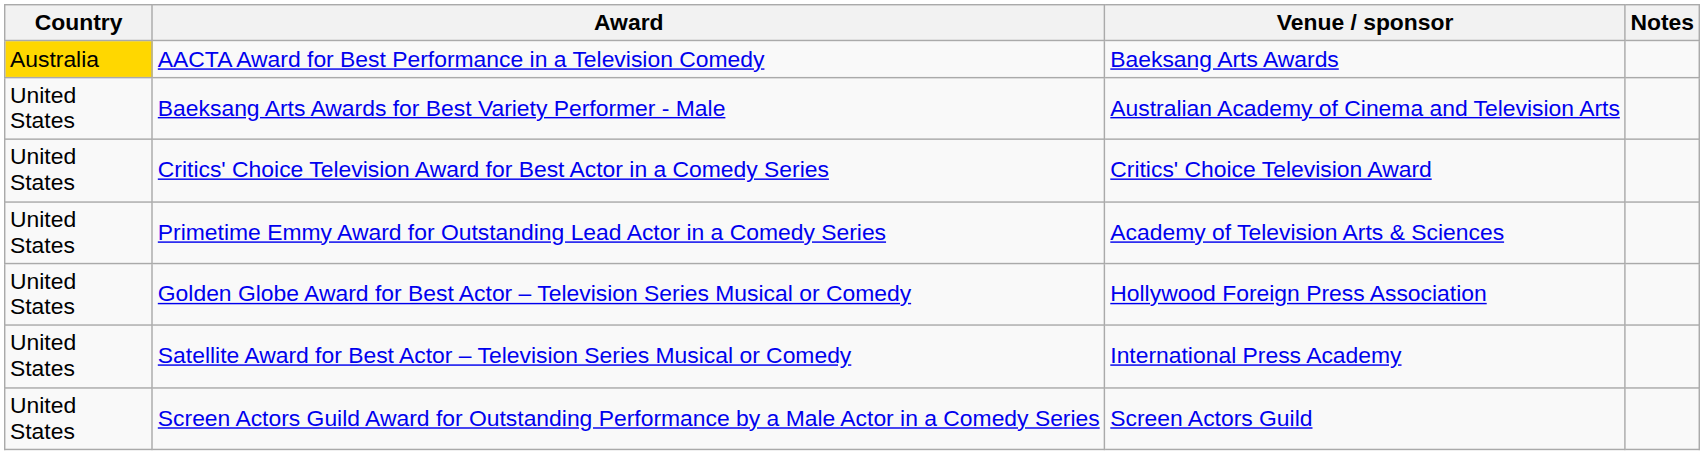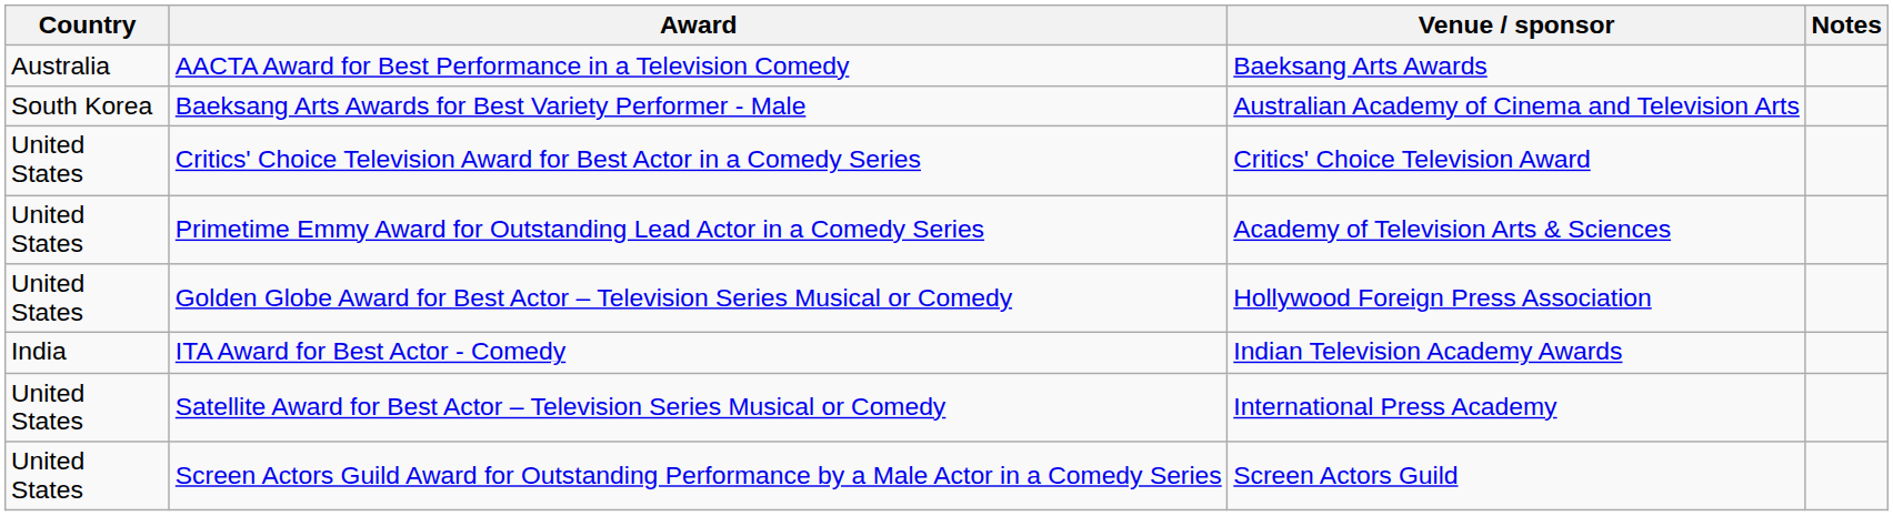AACTA Award for Best Performance in a Television Comedy | Country: gold background -> no background
Baeksang Arts Awards for Best Variety Performer - Male | Country: United States -> South Korea
+ row: India | ITA Award for Best Actor - Comedy | Indian Television Academy Awards
